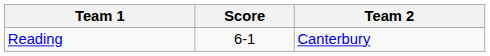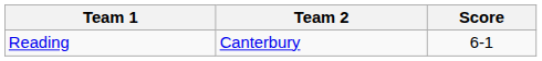columns swapped: Team 2 <-> Score
